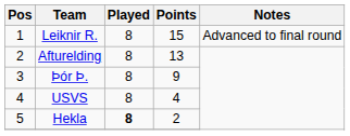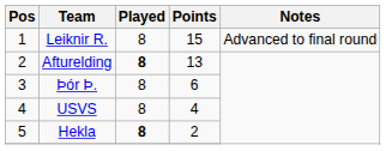Afturelding | Played: normal -> bold
Þór Þ. | Points: 9 -> 6
